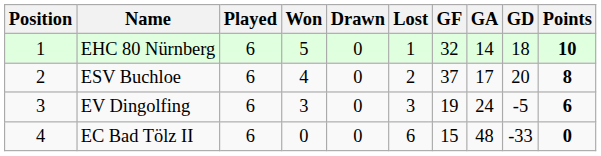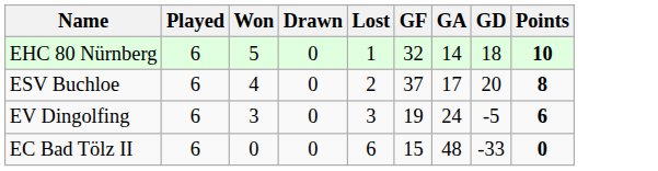- column: Position | 1 | 2 | 3 | 4
